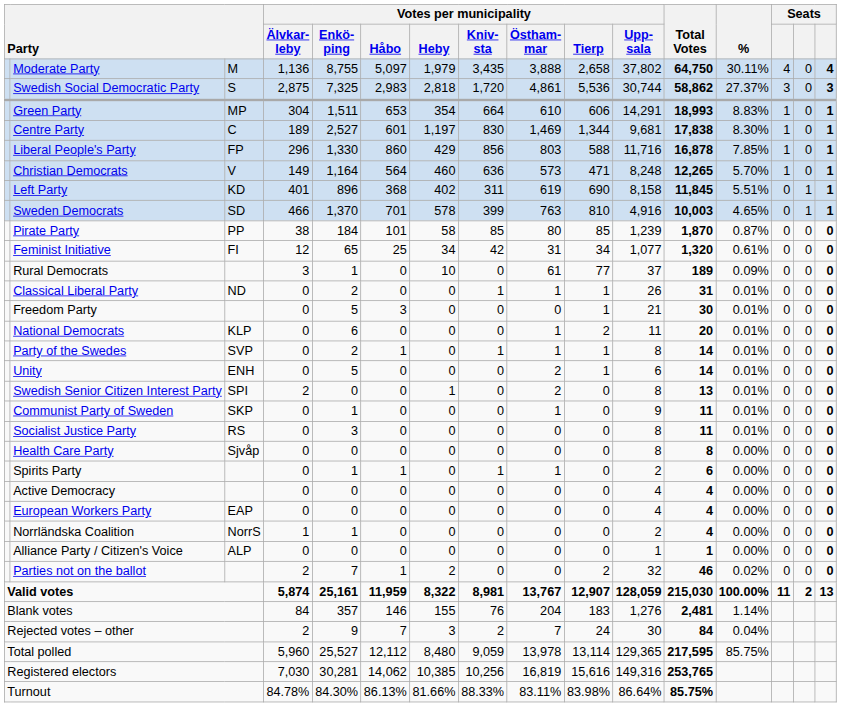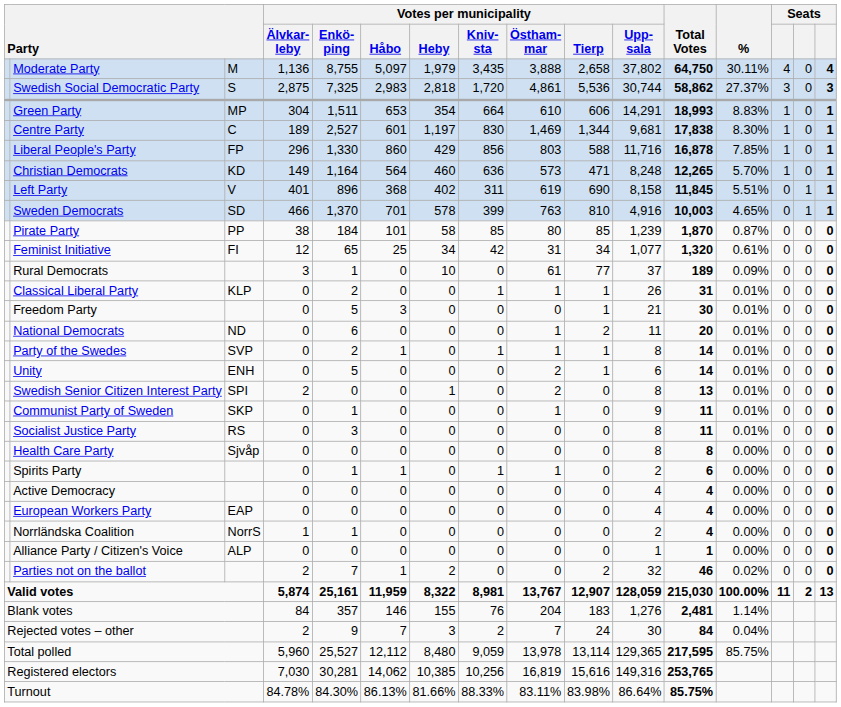Christian Democrats | column 3: V -> KD
Left Party | column 3: KD -> V
Classical Liberal Party | column 3: ND -> KLP
National Democrats | column 3: KLP -> ND
